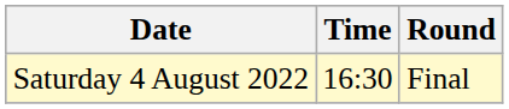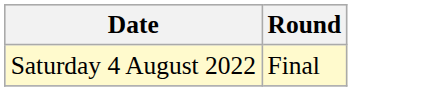- column: Time | 16:30
